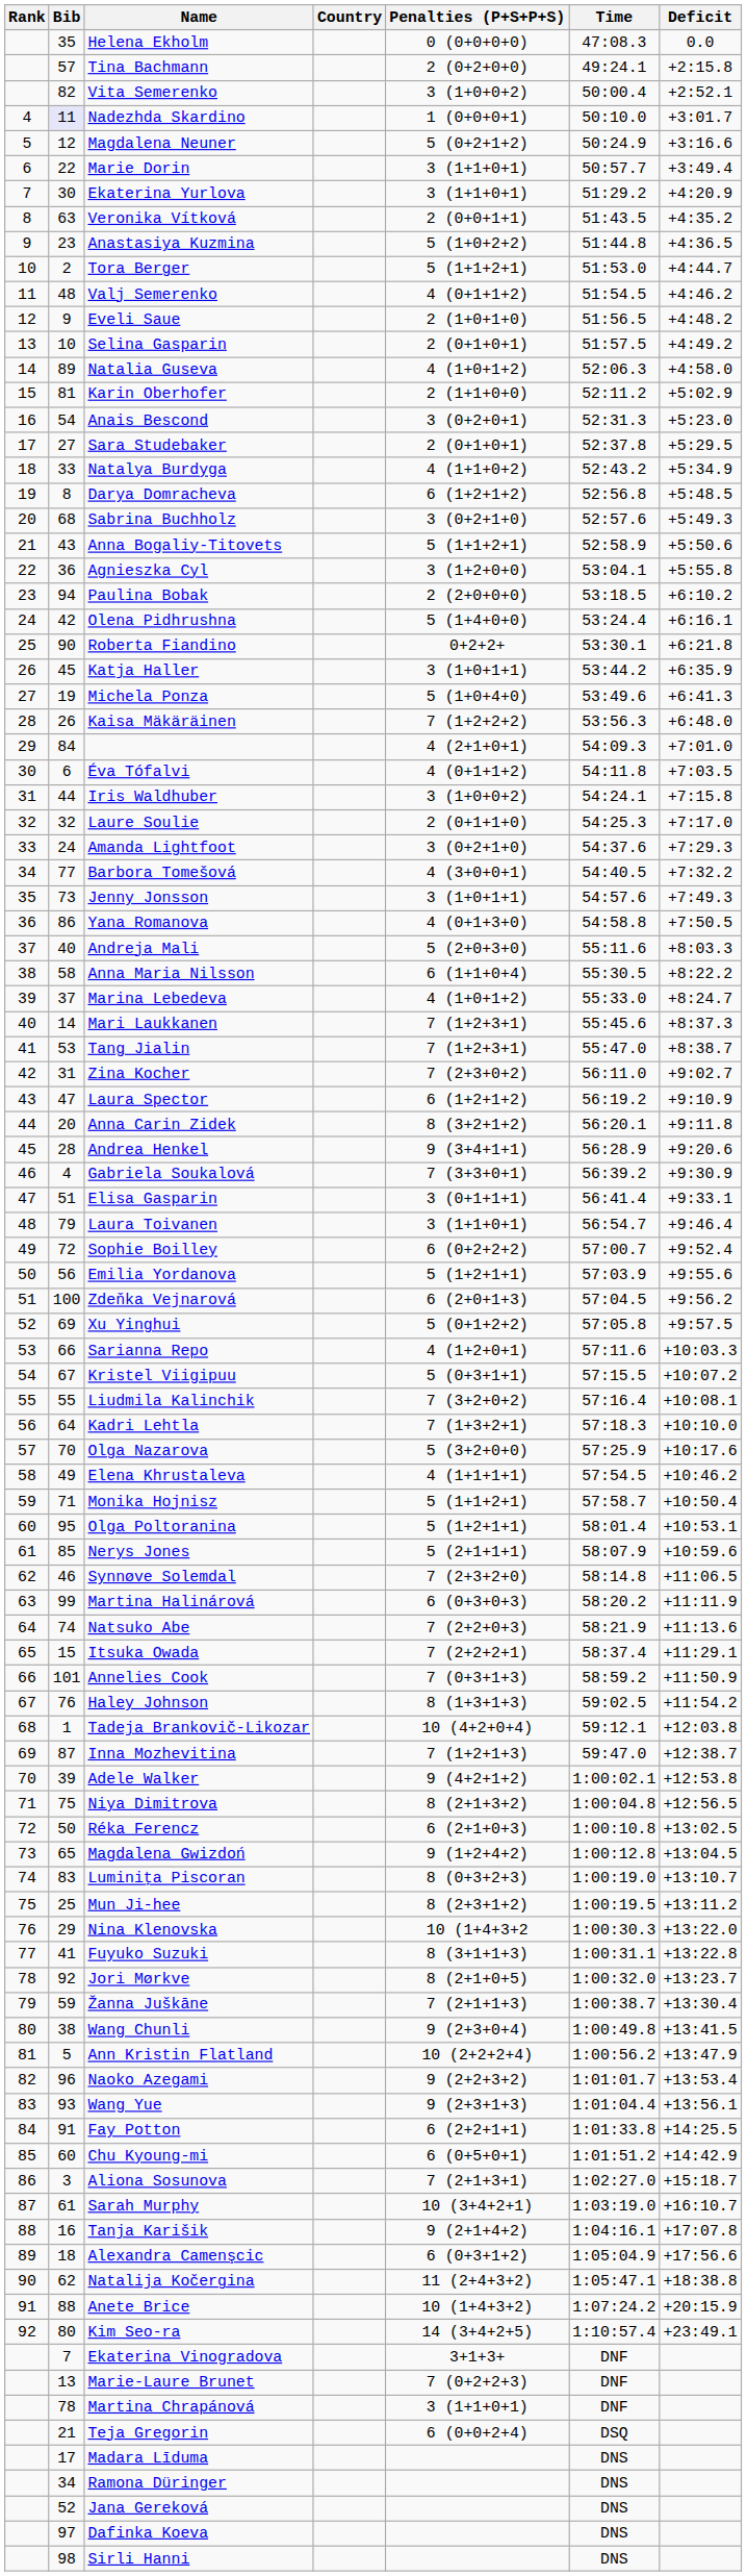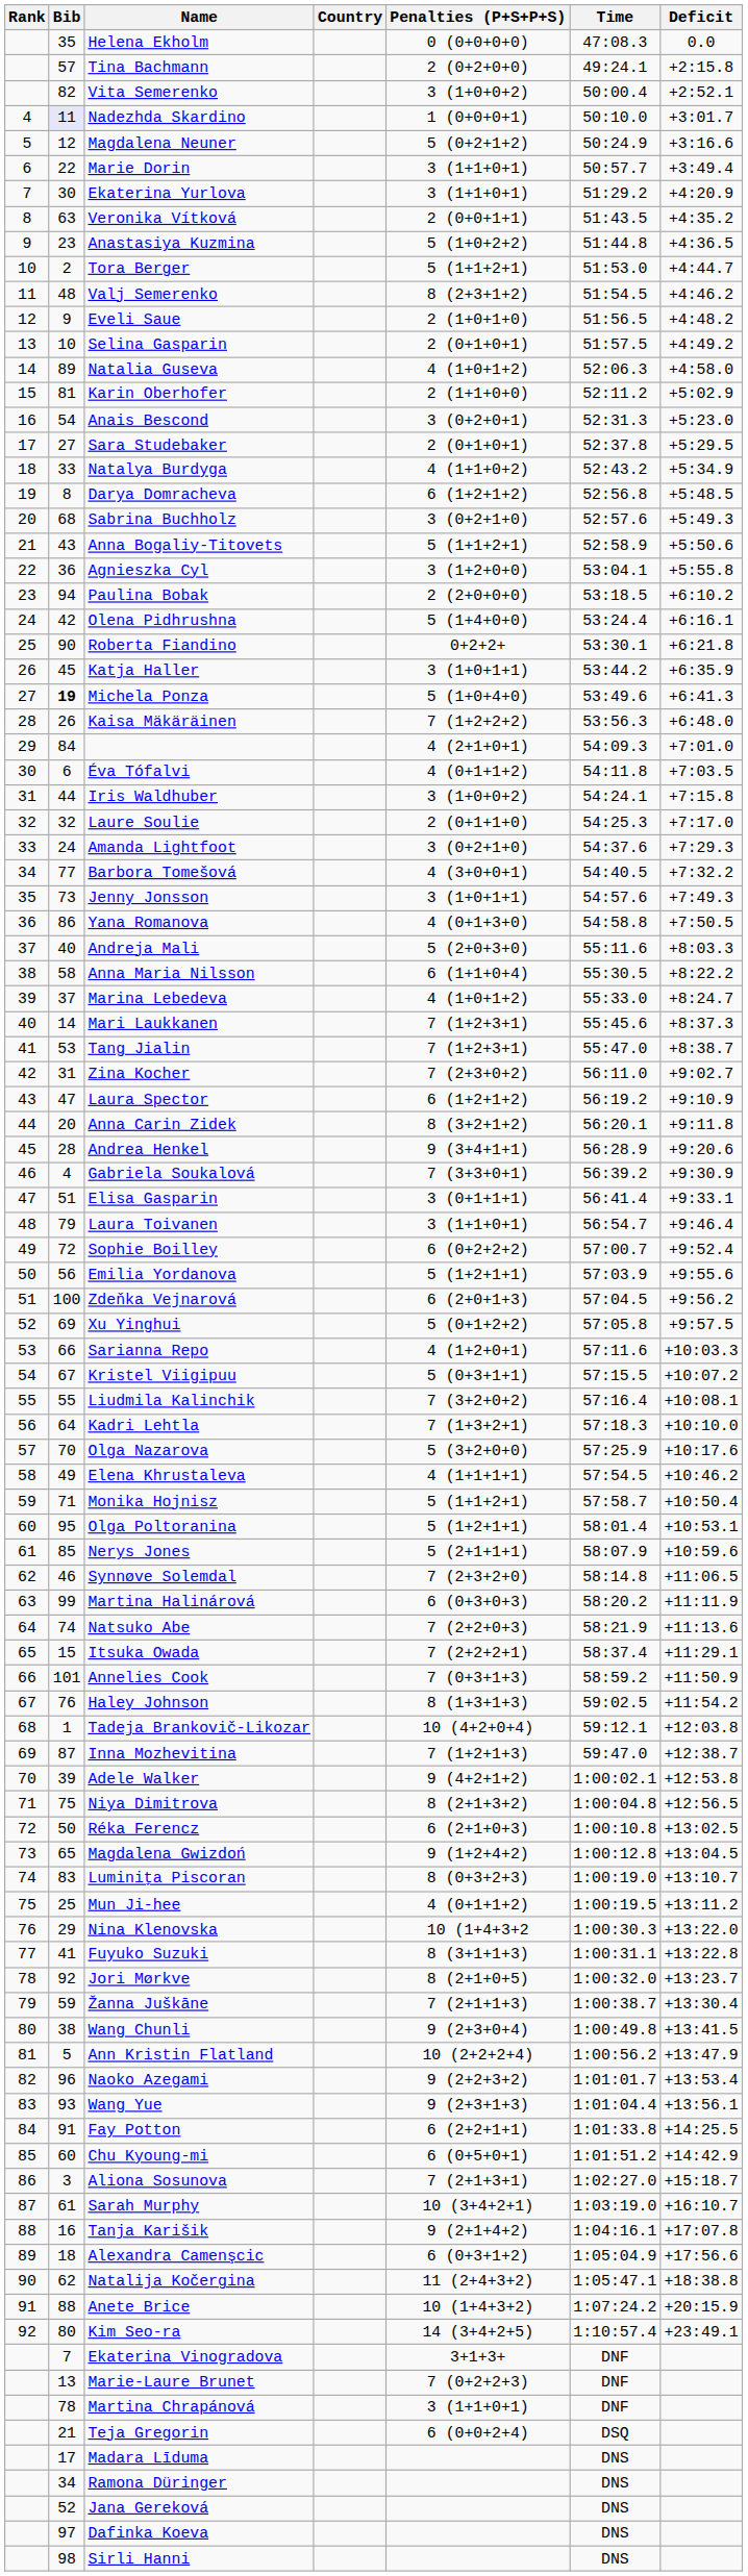Valj Semerenko | Penalties (P+S+P+S): 4 (0+1+1+2) -> 8 (2+3+1+2)
Michela Ponza | Bib: normal -> bold
Mun Ji-hee | Penalties (P+S+P+S): 8 (2+3+1+2) -> 4 (0+1+1+2)
